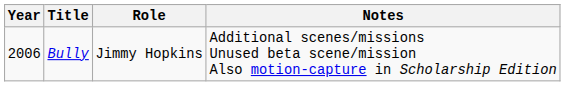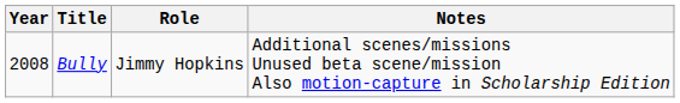Bully | Year: 2006 -> 2008
